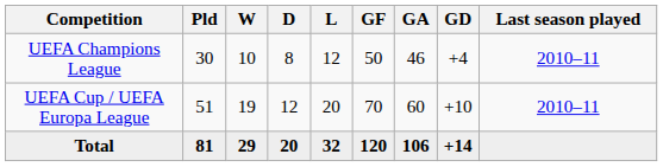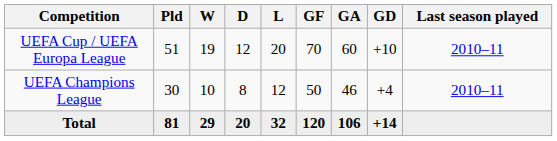rows swapped: UEFA Champions League <-> UEFA Cup / UEFA Europa League
